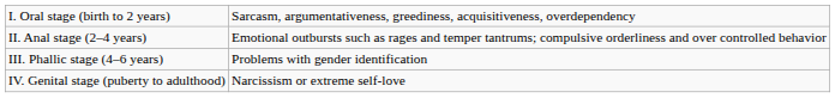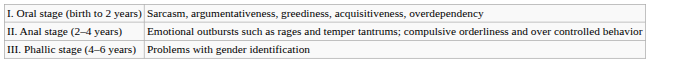- row: IV. Genital stage (puberty to adulthood) | Narcissism or extreme self-love
